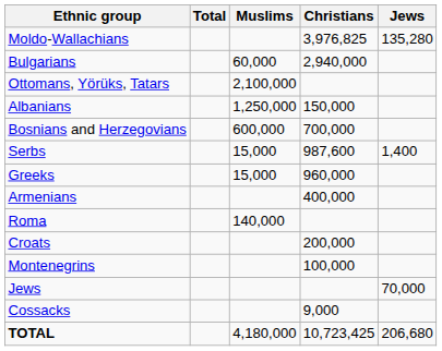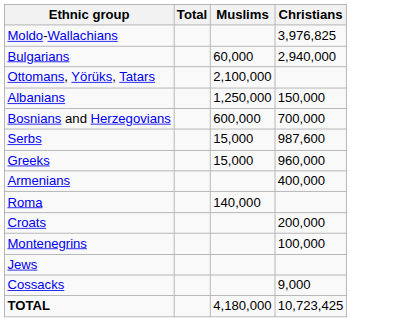- column: Jews | 135,280 | 1,400 | 70,000 | 206,680
